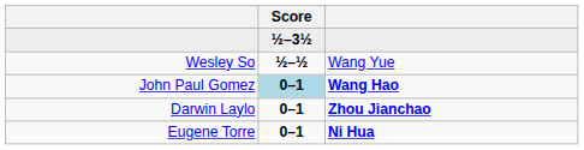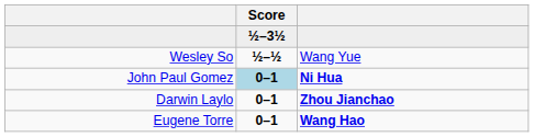John Paul Gomez | column 3: Wang Hao -> Ni Hua
Eugene Torre | column 3: Ni Hua -> Wang Hao
